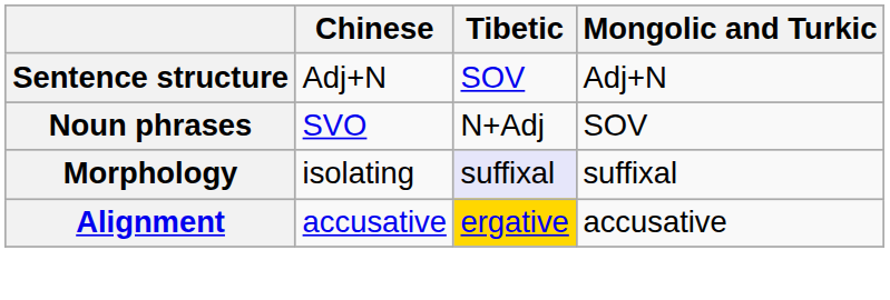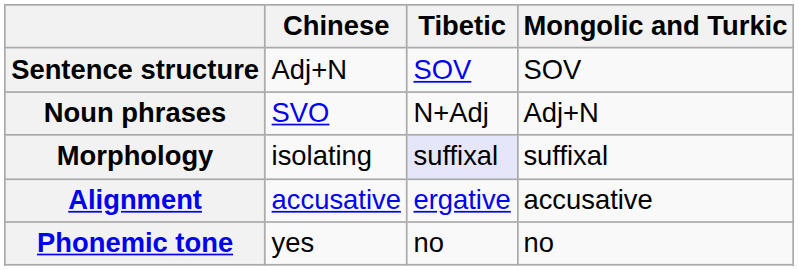Sentence structure | Mongolic and Turkic: Adj+N -> SOV
Noun phrases | Mongolic and Turkic: SOV -> Adj+N
Alignment | Tibetic: gold background -> no background
+ row: Phonemic tone | yes | no | no
